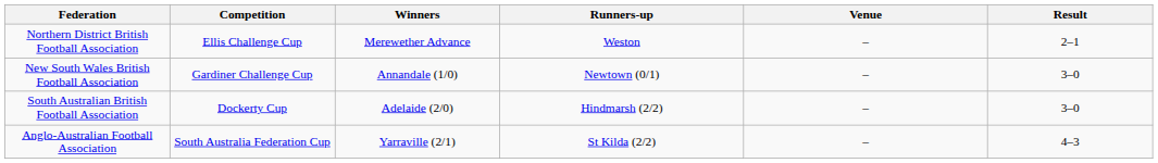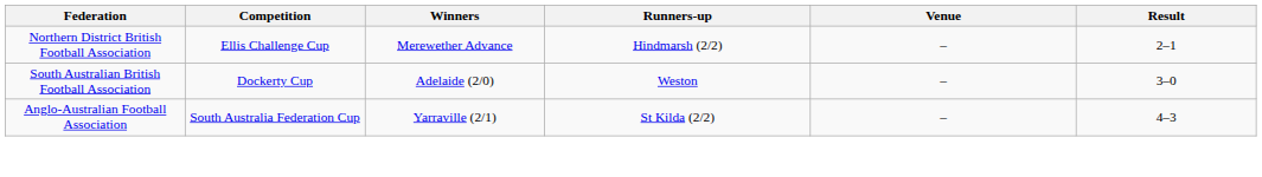Northern District British Football Association | Runners-up: Weston -> Hindmarsh (2/2)
- row: New South Wales British Football Association | Gardiner Challenge Cup | Annandale (1/0) | Newtown (0/1) | – | 3–0
South Australian British Football Association | Runners-up: Hindmarsh (2/2) -> Weston
